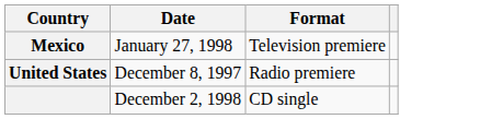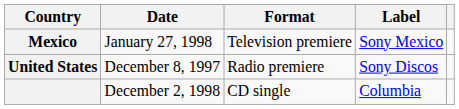+ column: Label | Sony Mexico | Sony Discos | Columbia
